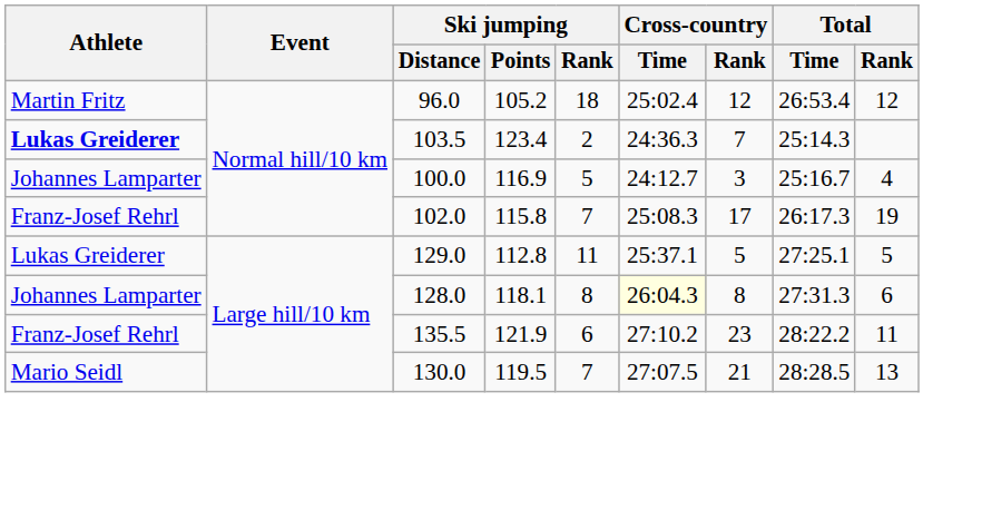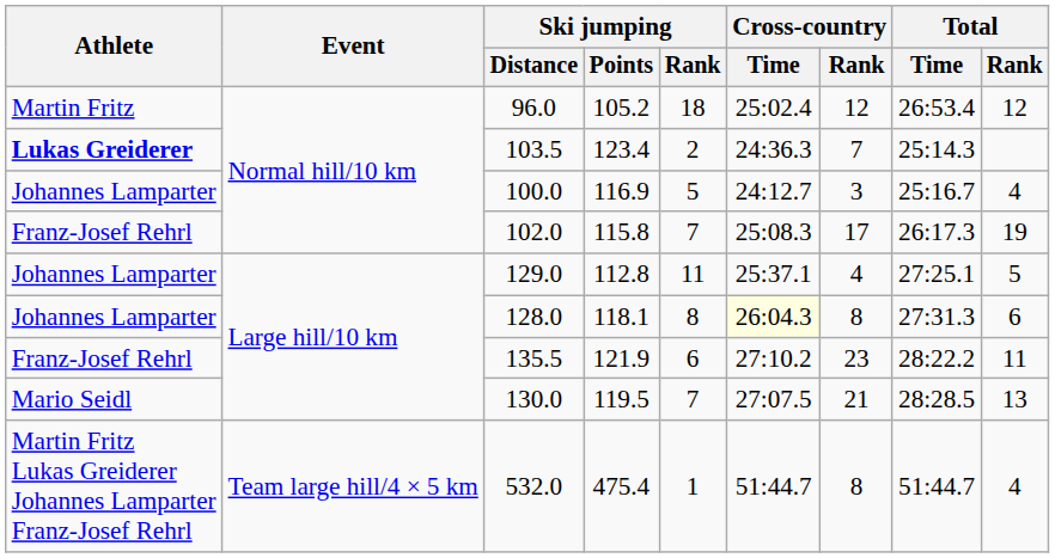129.0 | Athlete: Lukas Greiderer -> Johannes Lamparter
129.0 | Cross-country / Rank: 5 -> 4
+ row: Martin Fritz Lukas Greiderer Johannes Lamparter Franz-Josef Rehrl | Team large hill/4 × 5 km | 532.0 | 475.4 | 1 | 51:44.7 | 8 | 51:44.7 | 4
